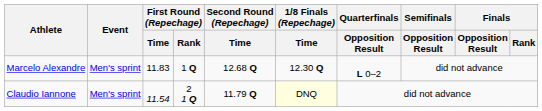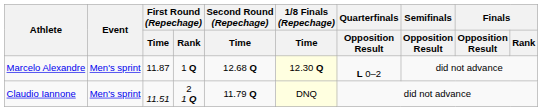Marcelo Alexandre | First Round (Repechage) / Time: 11.83 -> 11.87
Marcelo Alexandre | 1/8 Finals (Repechage) / Time: no background -> lightyellow background
Claudio Iannone | First Round (Repechage) / Time: 11.54 -> 11.51
